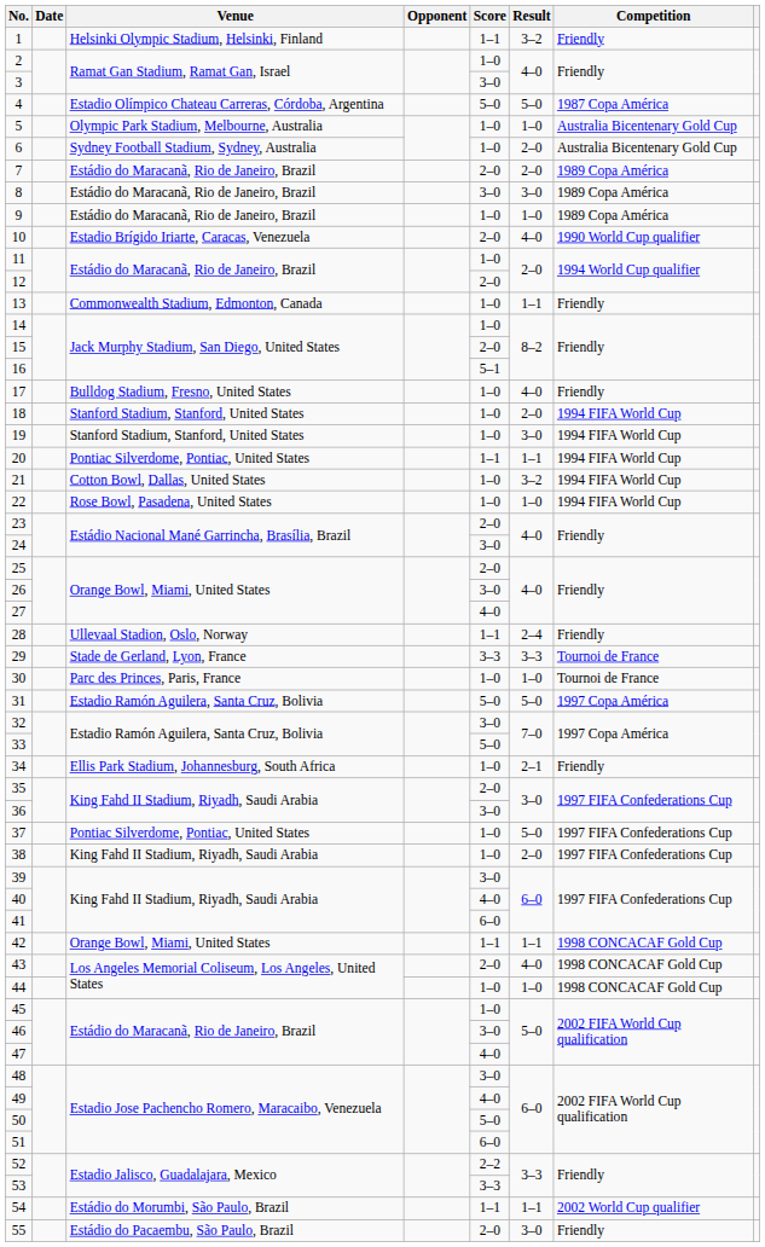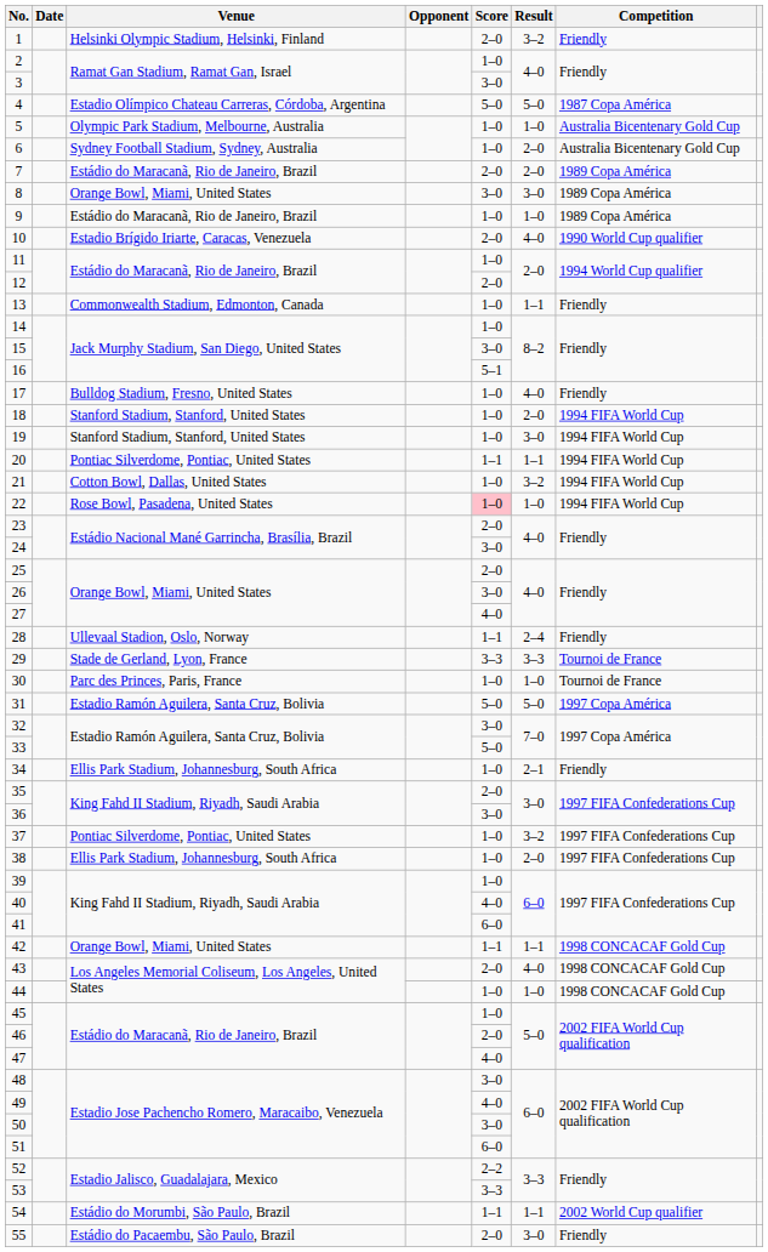1 | Score: 1–1 -> 2–0
8 | Venue: Estádio do Maracanã, Rio de Janeiro, Brazil -> Orange Bowl, Miami, United States
15 | Score: 2–0 -> 3–0
22 | Score: no background -> pink background
37 | Result: 5–0 -> 3–2
38 | Venue: King Fahd II Stadium, Riyadh, Saudi Arabia -> Ellis Park Stadium, Johannesburg, South Africa
39 | Score: 3–0 -> 1–0
46 | Score: 3–0 -> 2–0
50 | Score: 5–0 -> 3–0
